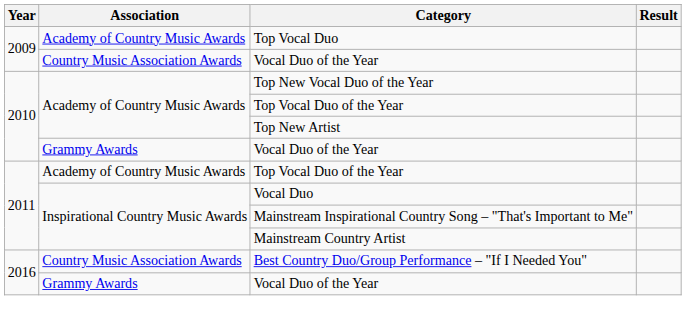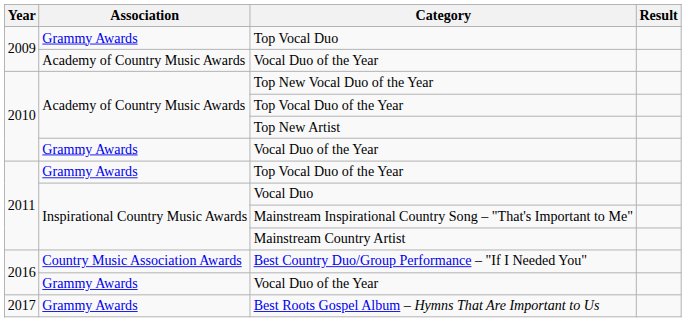Top Vocal Duo | Association: Academy of Country Music Awards -> Grammy Awards
2009 / Vocal Duo of the Year | Association: Country Music Association Awards -> Academy of Country Music Awards
2011 / Top Vocal Duo of the Year | Association: Academy of Country Music Awards -> Grammy Awards
+ row: 2017 | Grammy Awards | Best Roots Gospel Album – Hymns That Are Important to Us
